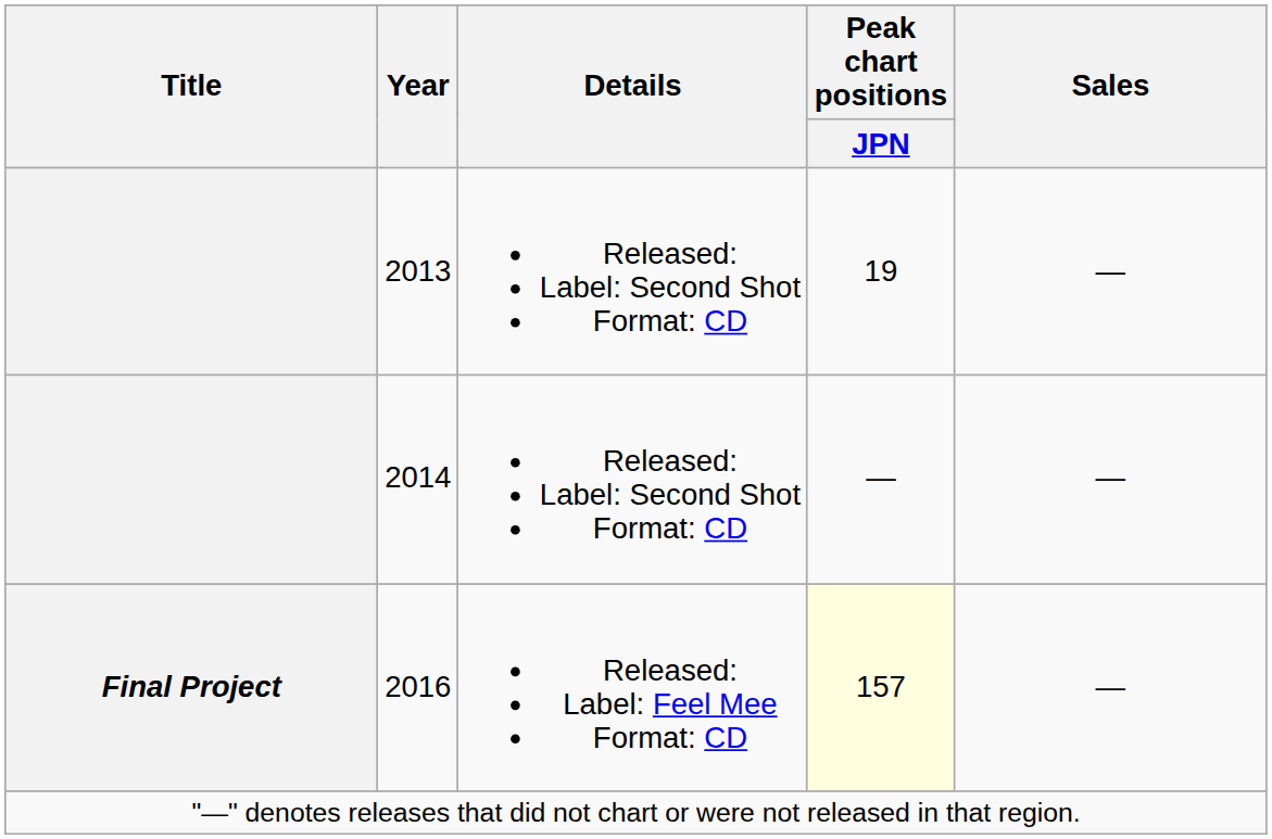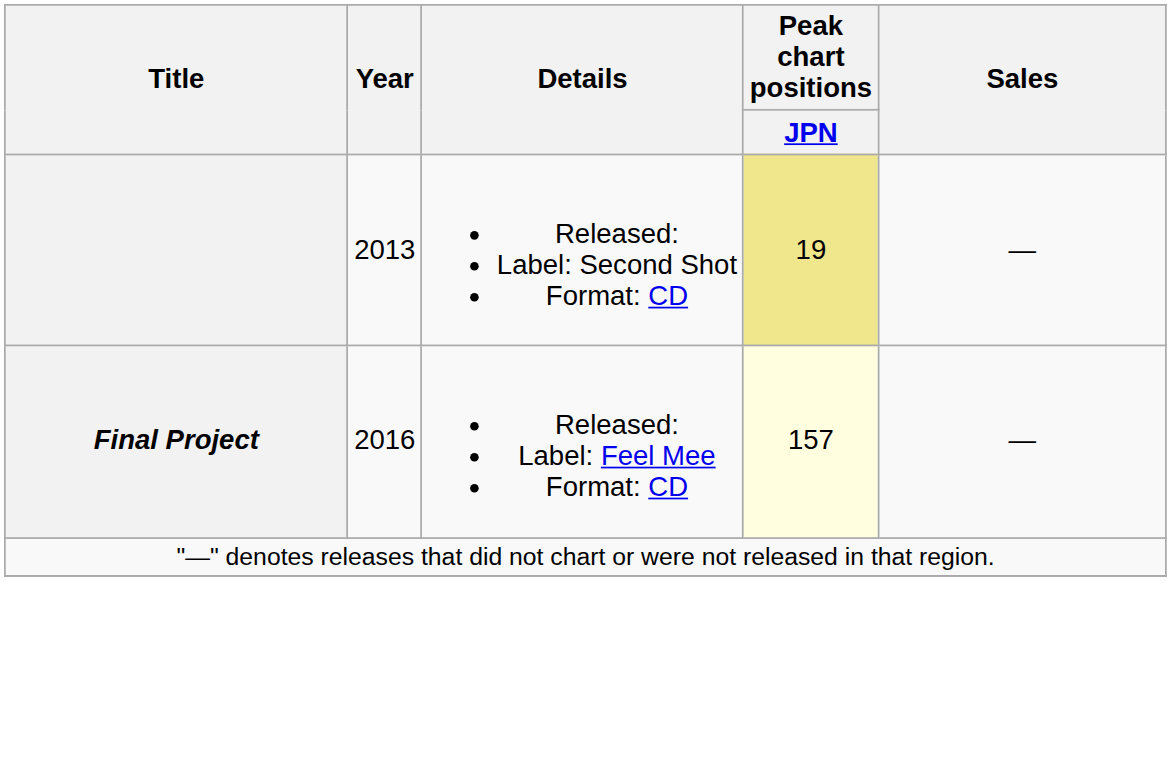2013 | Peak chart positions / JPN: no background -> khaki background
- row: 2014 | Released: Label: Second Shot Format: CD | — | —
